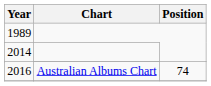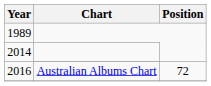2016 / Australian Albums Chart | Position: 74 -> 72
